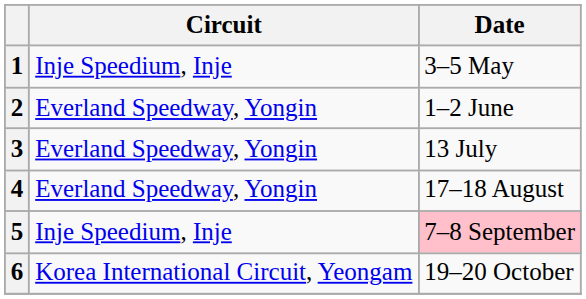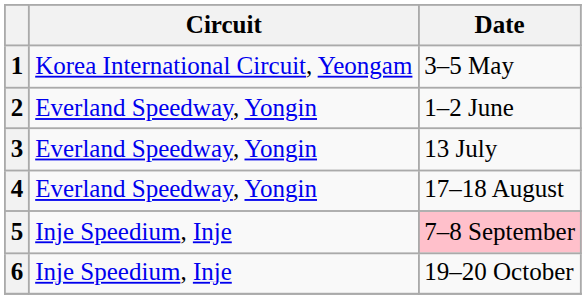1 | Circuit: Inje Speedium, Inje -> Korea International Circuit, Yeongam
6 | Circuit: Korea International Circuit, Yeongam -> Inje Speedium, Inje
